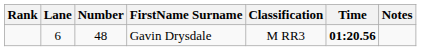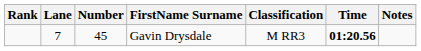Gavin Drysdale | Lane: 6 -> 7
Gavin Drysdale | Number: 48 -> 45
